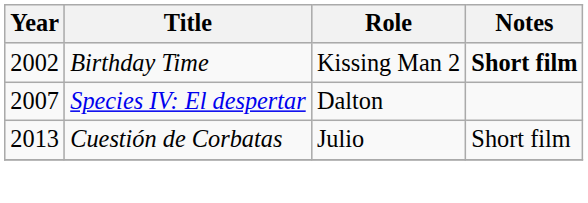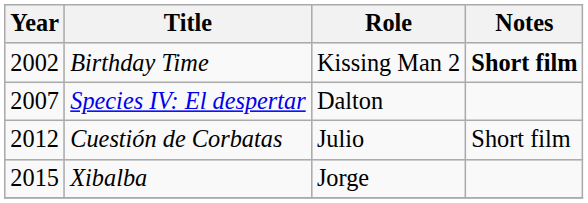Cuestión de Corbatas | Year: 2013 -> 2012
+ row: 2015 | Xibalba | Jorge
